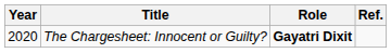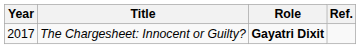The Chargesheet: Innocent or Guilty? | Year: 2020 -> 2017
